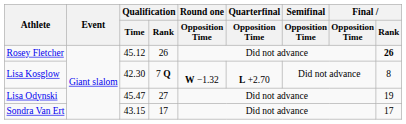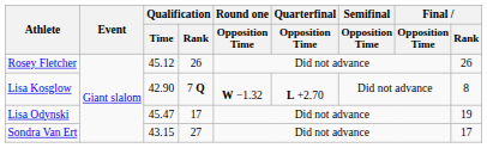Rosey Fletcher | Final / Rank: bold -> normal
Lisa Kosglow | Qualification / Time: 42.30 -> 42.90
Lisa Odynski | Qualification / Rank: 27 -> 17
Sondra Van Ert | Qualification / Rank: 17 -> 27
